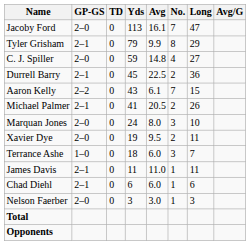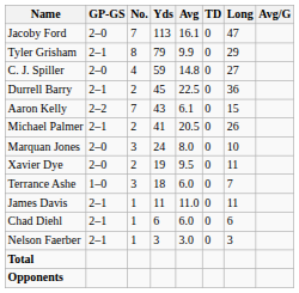columns swapped: No. <-> TD
Nelson Faerber | GP-GS: 2–0 -> 2–1
